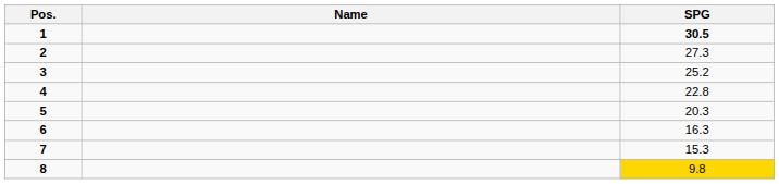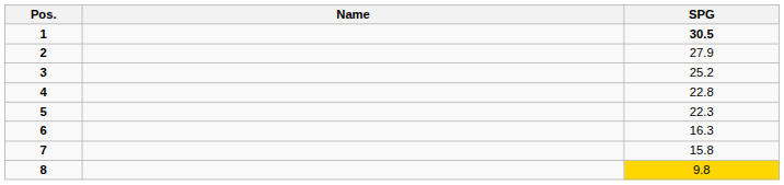2 | SPG: 27.3 -> 27.9
5 | SPG: 20.3 -> 22.3
7 | SPG: 15.3 -> 15.8
